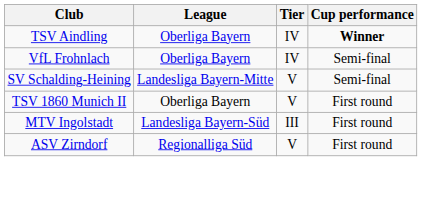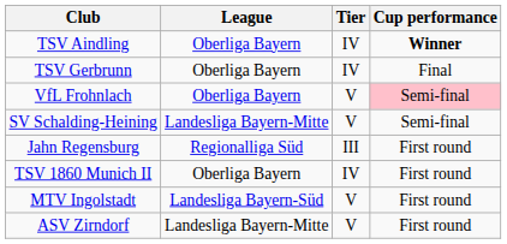+ row: TSV Gerbrunn | Oberliga Bayern | IV | Final
VfL Frohnlach | Tier: IV -> V
VfL Frohnlach | Cup performance: no background -> pink background
+ row: Jahn Regensburg | Regionalliga Süd | III | First round
TSV 1860 Munich II | Tier: V -> IV
MTV Ingolstadt | Tier: III -> V
ASV Zirndorf | League: Regionalliga Süd -> Landesliga Bayern-Mitte
